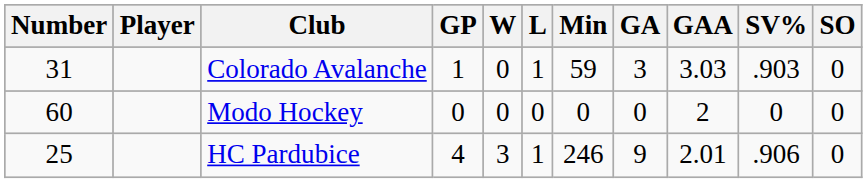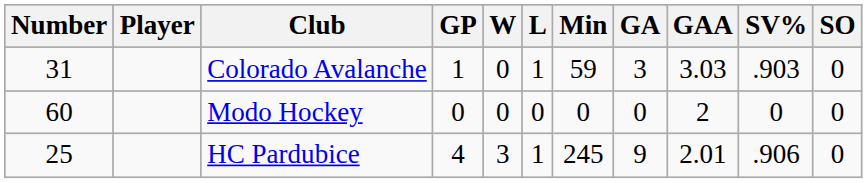HC Pardubice | Min: 246 -> 245
